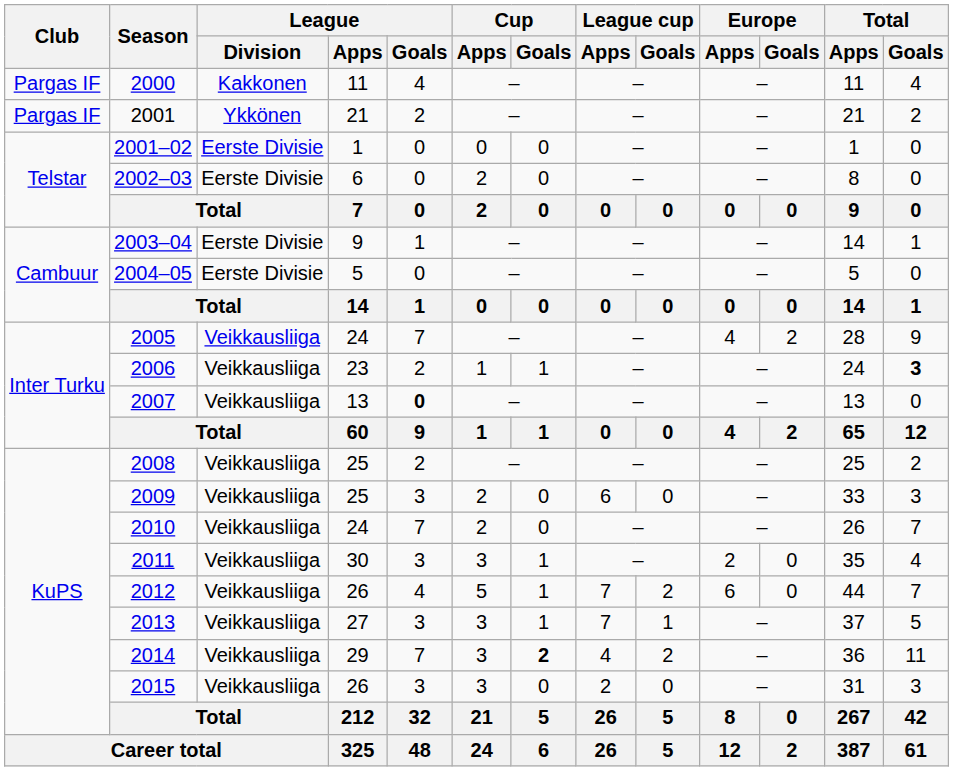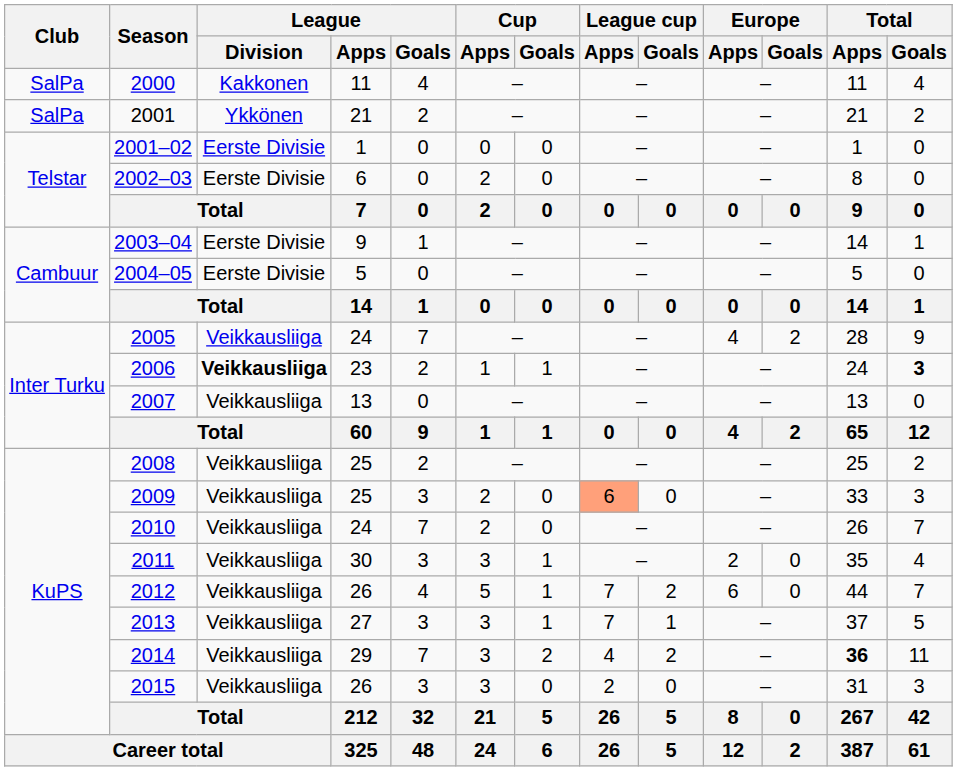2000 | Club: Pargas IF -> SalPa
2001 | Club: Pargas IF -> SalPa
2006 | League / Division: normal -> bold
2007 | League / Goals: bold -> normal
2009 | League cup / Apps: no background -> lightsalmon background
2014 | Cup / Goals: bold -> normal
2014 | Total / Apps: normal -> bold
